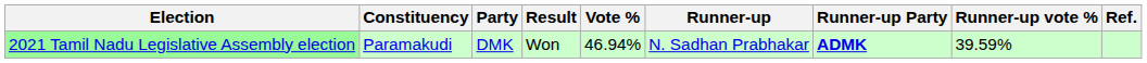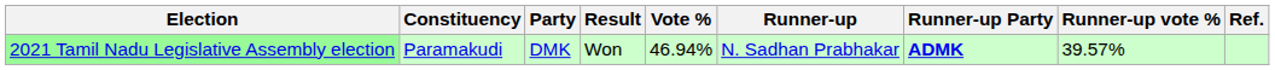2021 Tamil Nadu Legislative Assembly election | Runner-up vote %: 39.59% -> 39.57%
